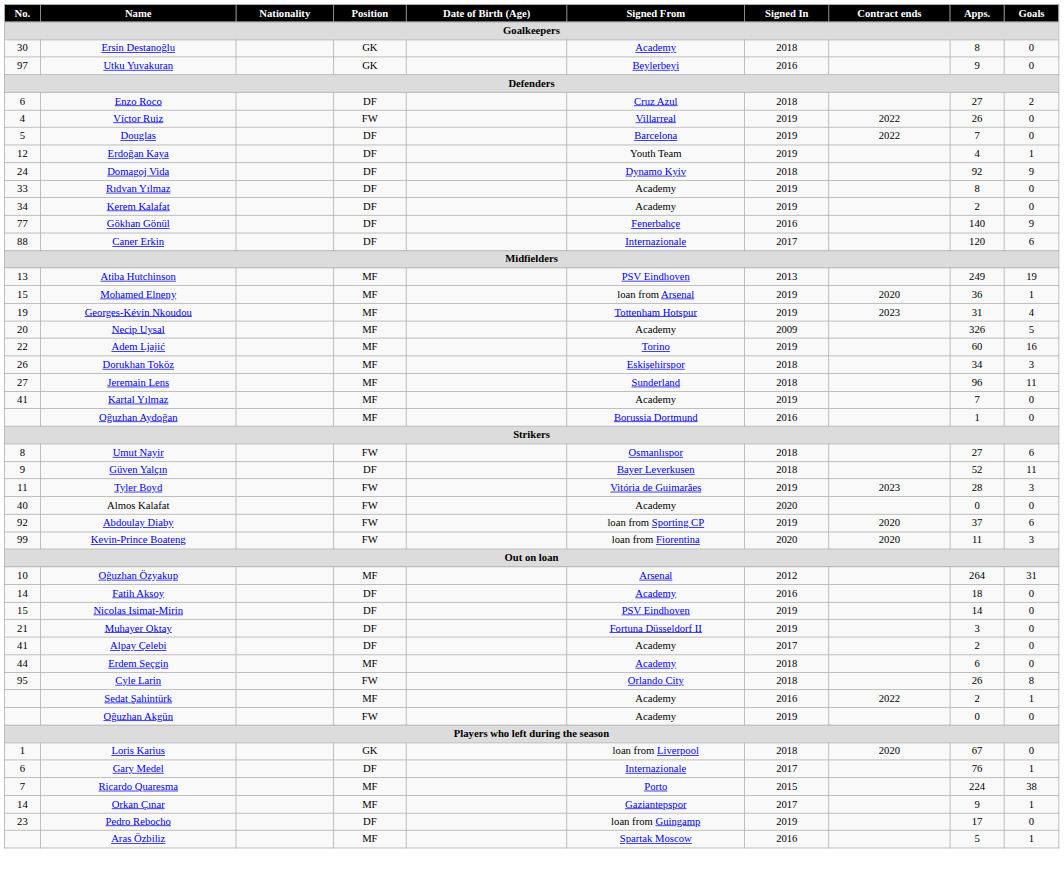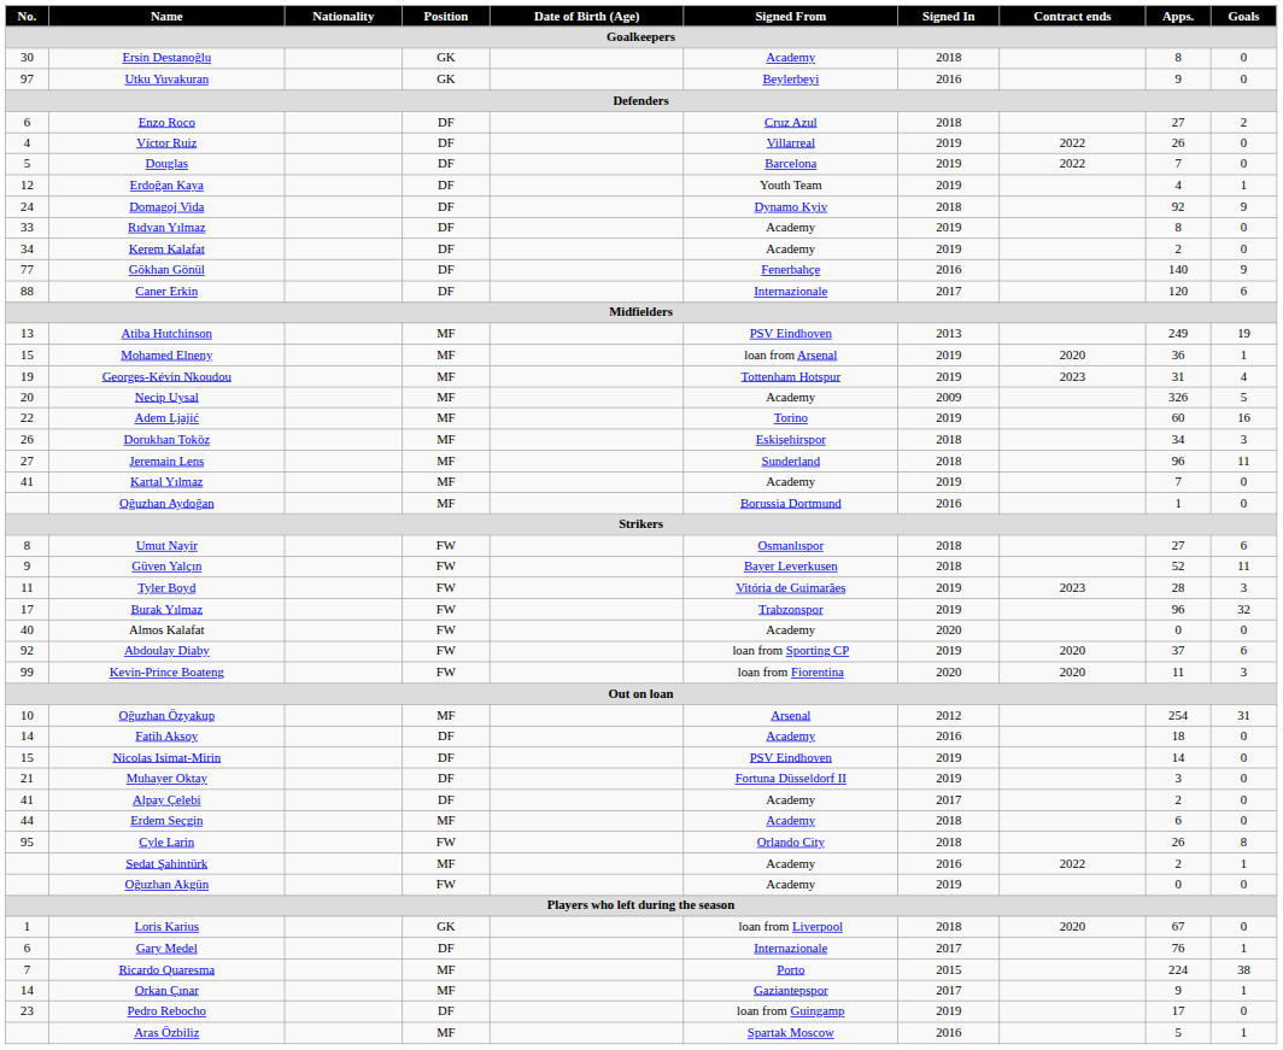Víctor Ruiz | Position: FW -> DF
Güven Yalçın | Position: DF -> FW
+ row: 17 | Burak Yılmaz | FW | Trabzonspor | 2019 | 96 | 32
Oğuzhan Özyakup | Apps.: 264 -> 254
